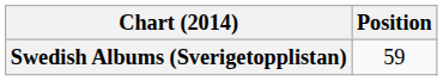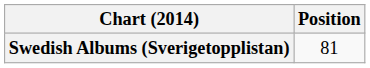Swedish Albums (Sverigetopplistan) | Position: 59 -> 81
